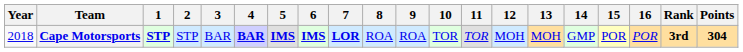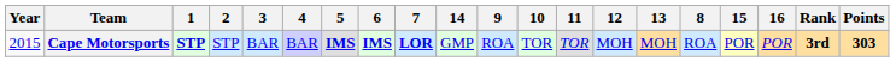columns swapped: 8 <-> 14
Cape Motorsports | Year: 2018 -> 2015
Cape Motorsports | 4: bold -> normal
Cape Motorsports | Points: 304 -> 303
